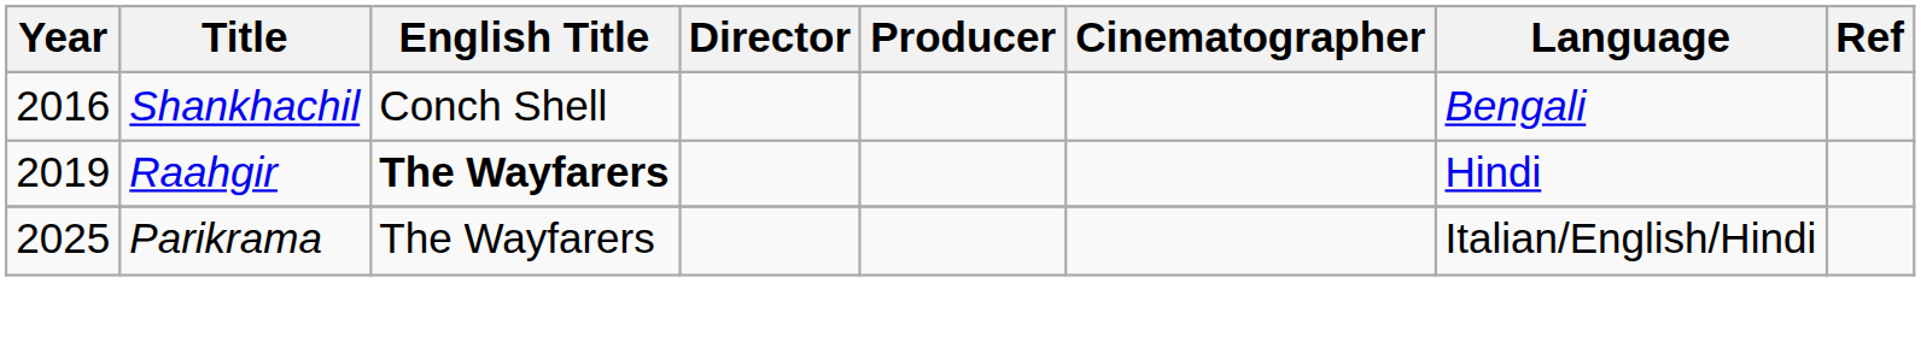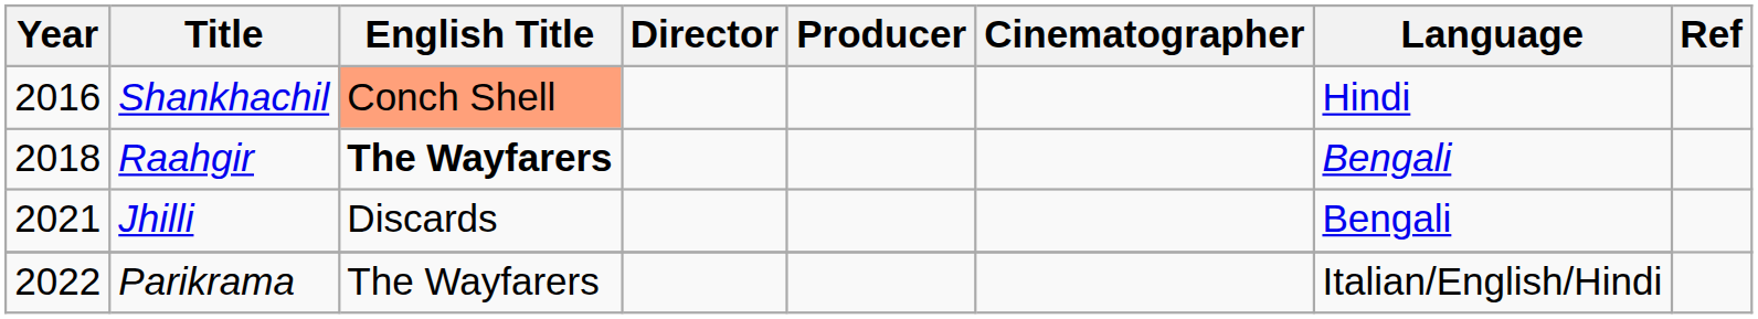Shankhachil | English Title: no background -> lightsalmon background
Shankhachil | Language: Bengali -> Hindi
Raahgir | Year: 2019 -> 2018
Raahgir | Language: Hindi -> Bengali
+ row: 2021 | Jhilli | Discards | Bengali
Parikrama | Year: 2025 -> 2022
